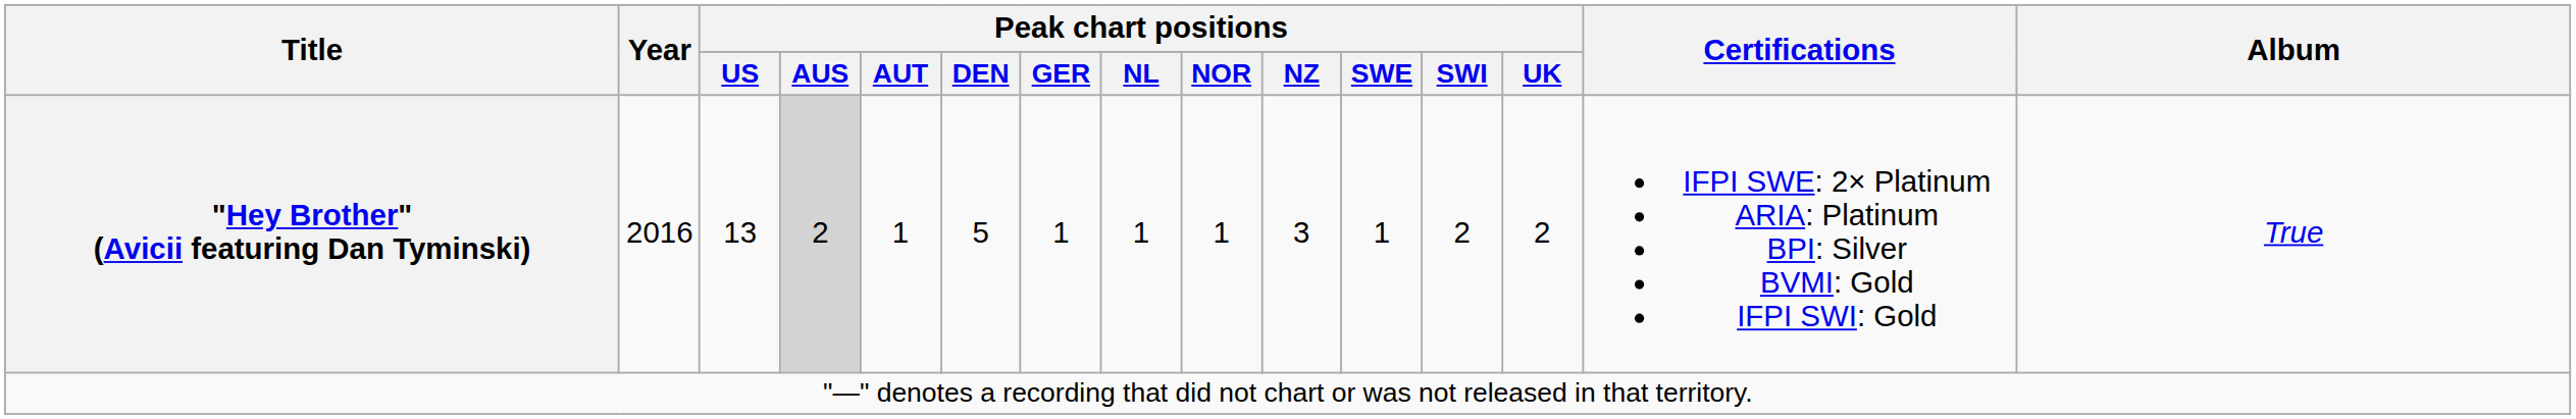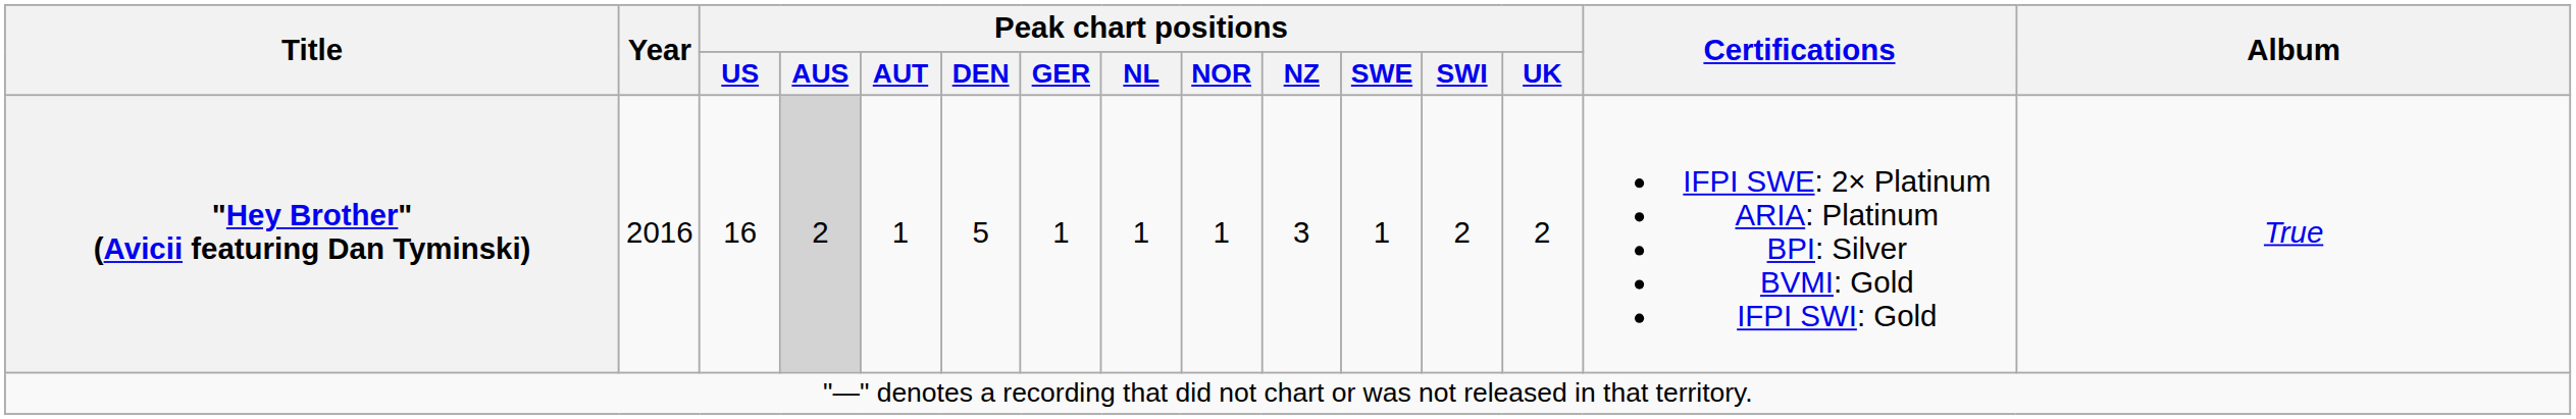"Hey Brother" (Avicii featuring Dan Tyminski) | Peak chart positions / US: 13 -> 16
